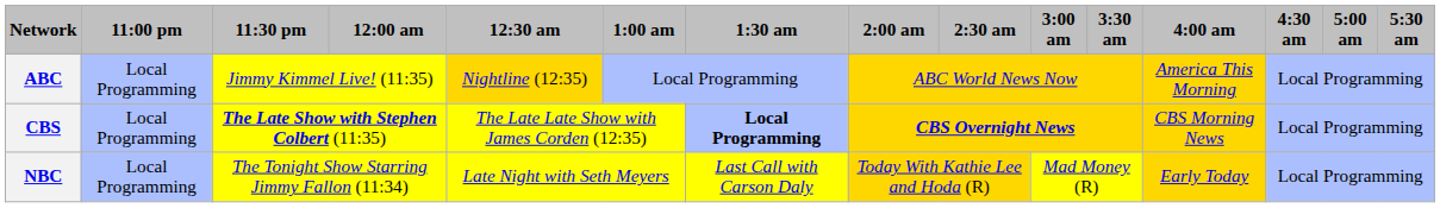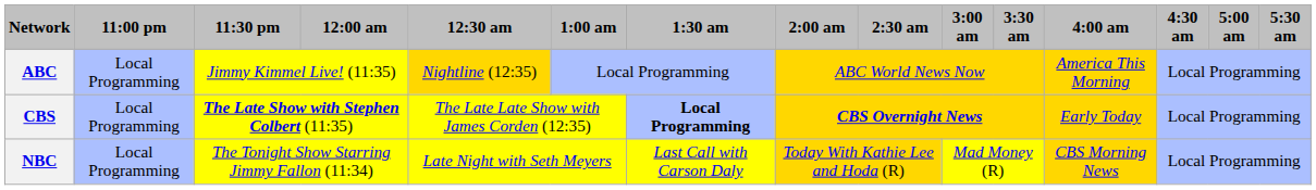CBS | 4:00 am: CBS Morning News -> Early Today
NBC | 4:00 am: Early Today -> CBS Morning News
